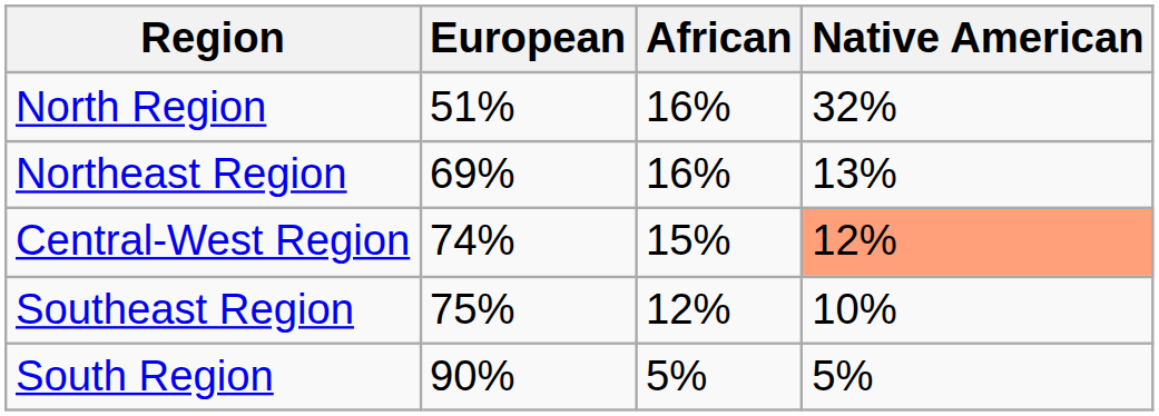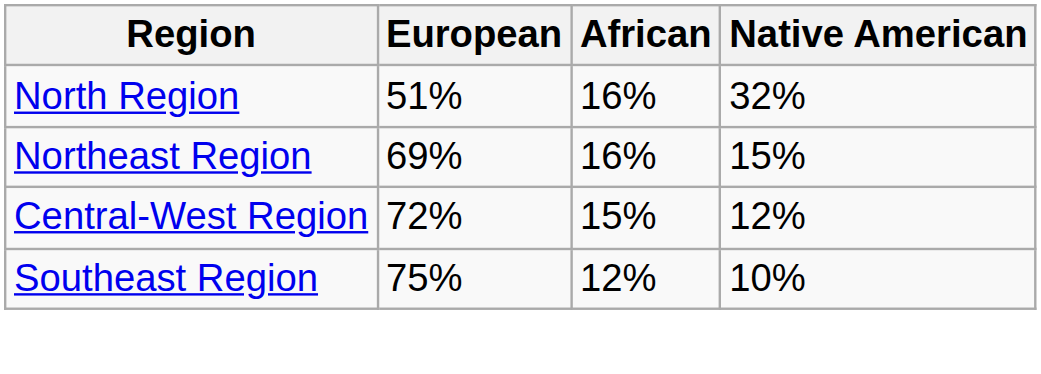Northeast Region | Native American: 13% -> 15%
Central-West Region | European: 74% -> 72%
Central-West Region | Native American: lightsalmon background -> no background
- row: South Region | 90% | 5% | 5%
